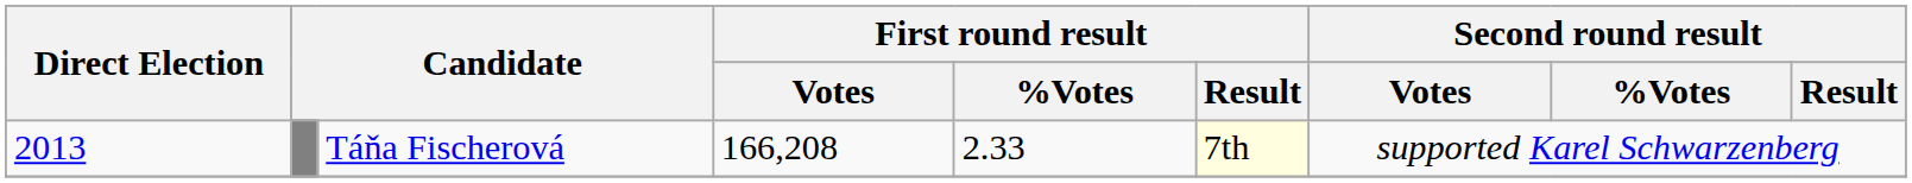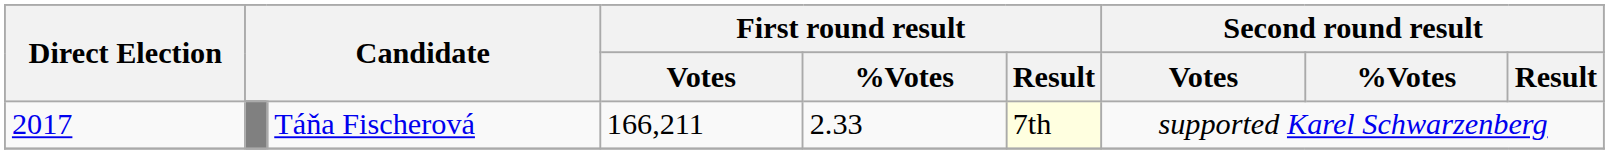Táňa Fischerová | Direct Election: 2013 -> 2017
Táňa Fischerová | First round result / Votes: 166,208 -> 166,211
